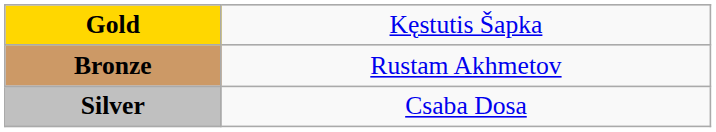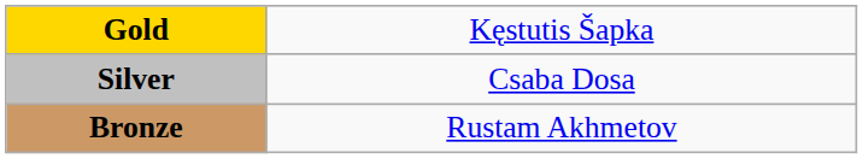rows swapped: Silver <-> Bronze
